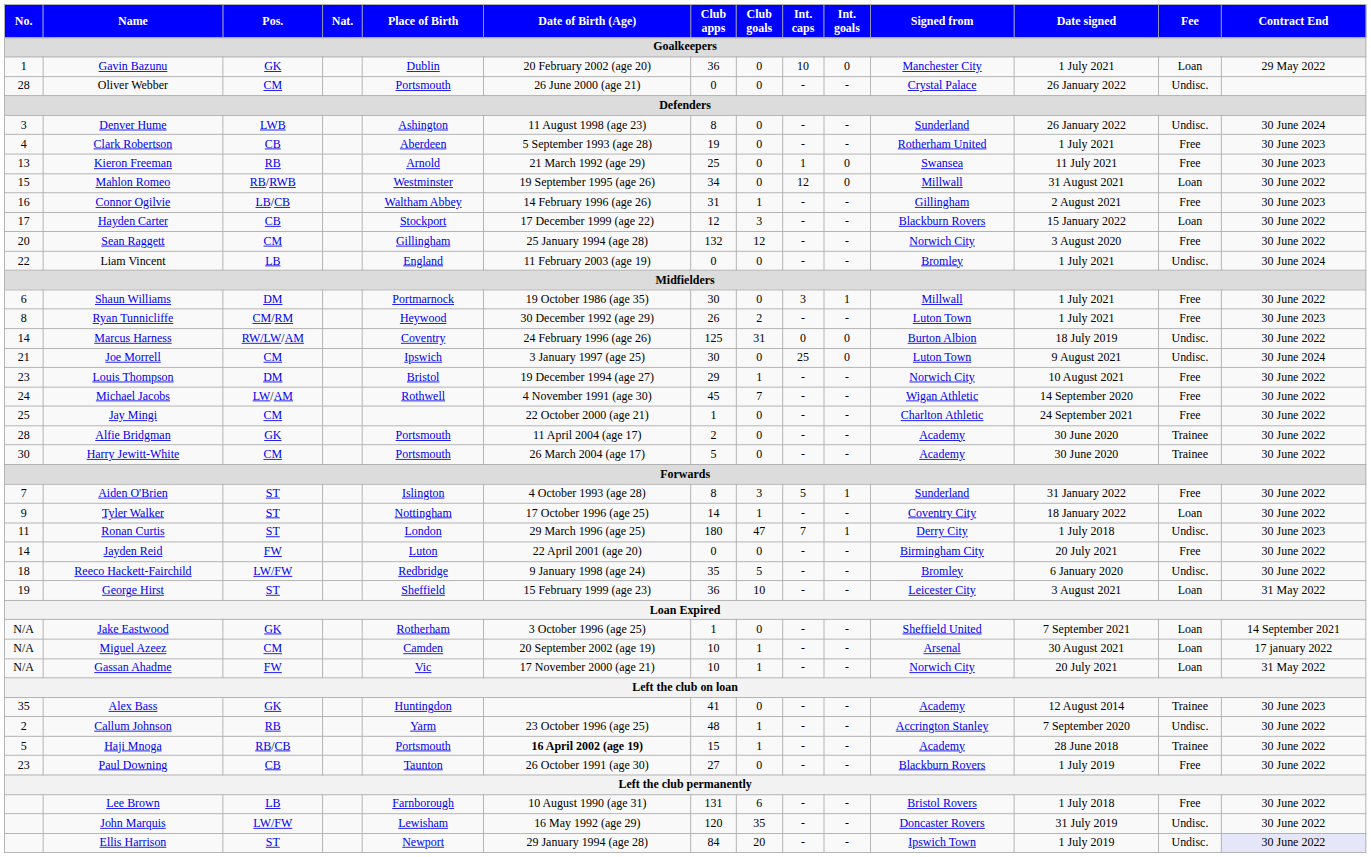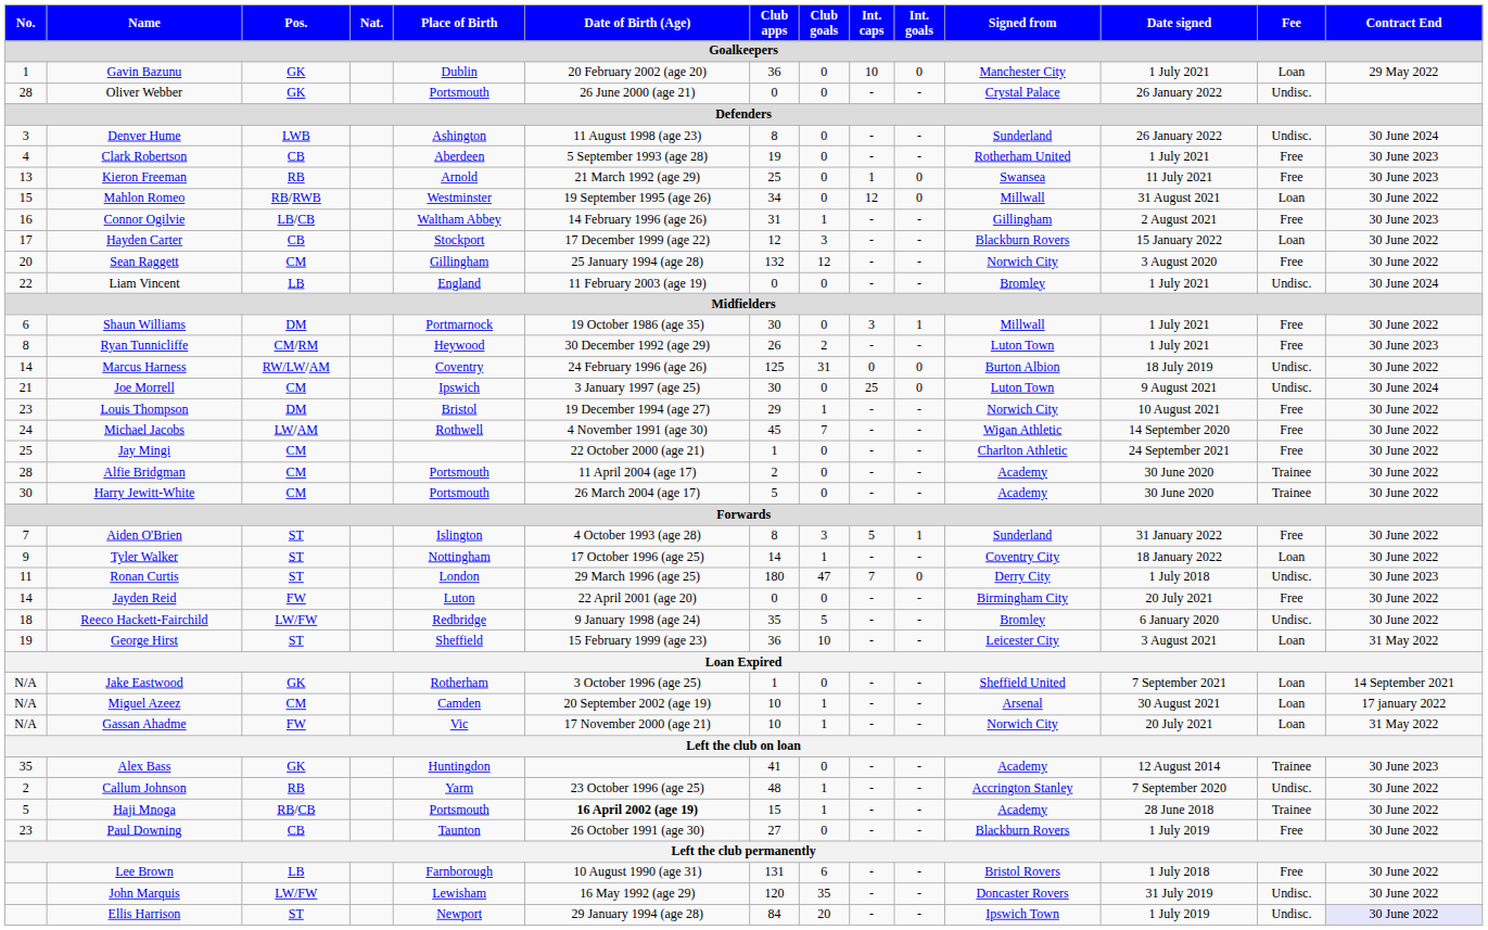Oliver Webber | Pos.: CM -> GK
Alfie Bridgman | Pos.: GK -> CM
Ronan Curtis | Int. goals: 1 -> 0
